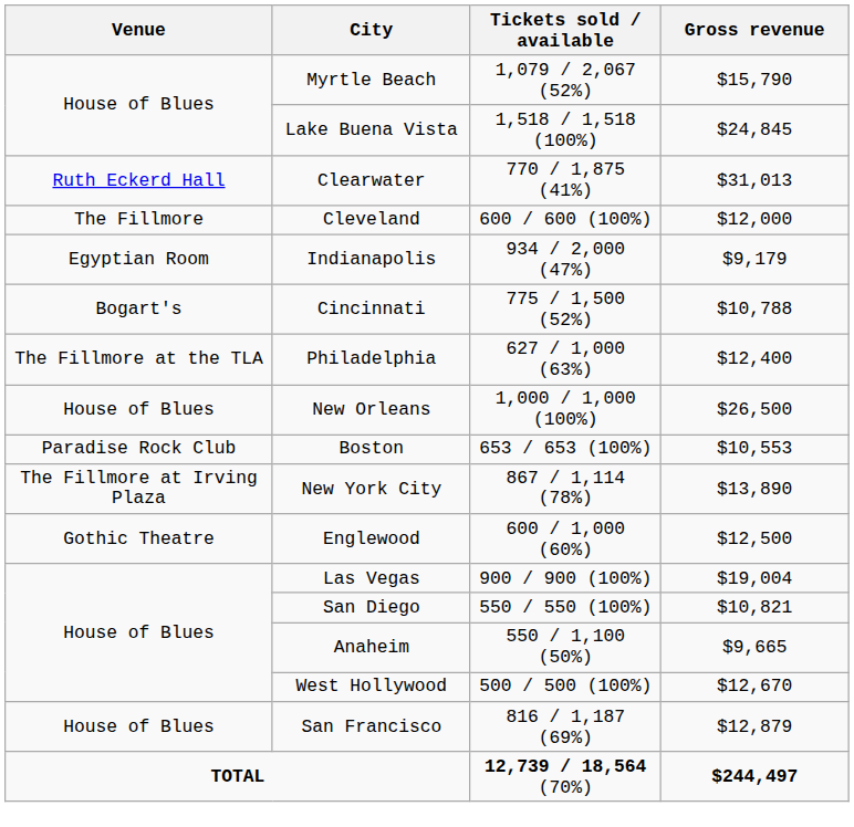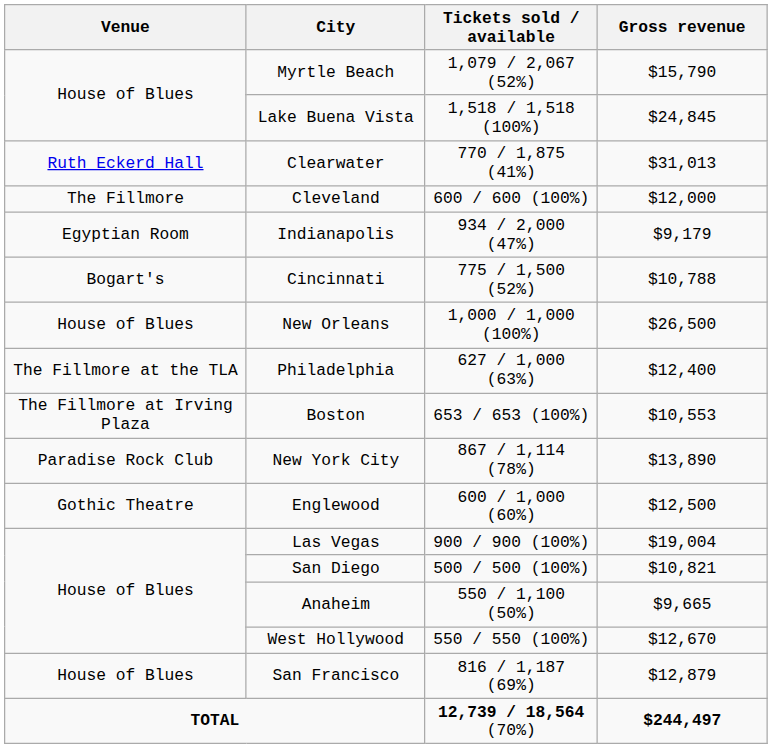rows swapped: New Orleans <-> Philadelphia
Boston | Venue: Paradise Rock Club -> The Fillmore at Irving Plaza
New York City | Venue: The Fillmore at Irving Plaza -> Paradise Rock Club
San Diego | Tickets sold / available: 550 / 550 (100%) -> 500 / 500 (100%)
West Hollywood | Tickets sold / available: 500 / 500 (100%) -> 550 / 550 (100%)
